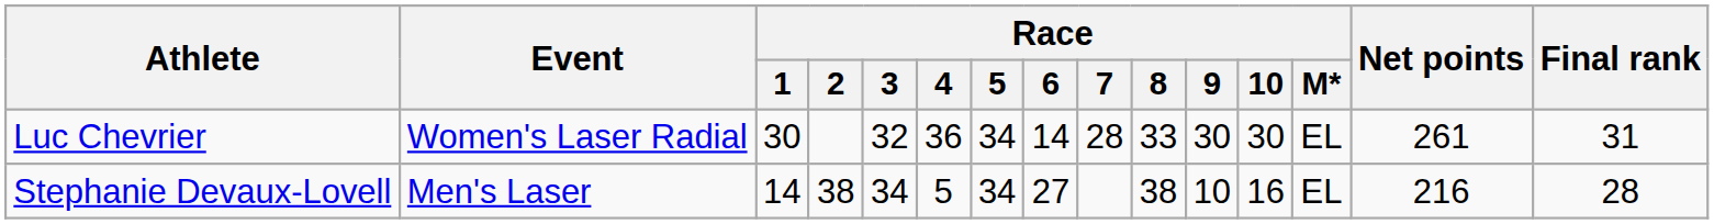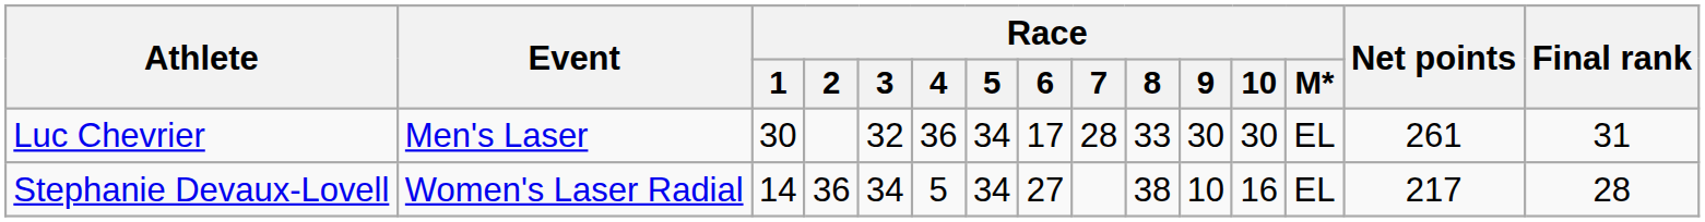Luc Chevrier | Event: Women's Laser Radial -> Men's Laser
Luc Chevrier | Race / 6: 14 -> 17
Stephanie Devaux-Lovell | Event: Men's Laser -> Women's Laser Radial
Stephanie Devaux-Lovell | Race / 2: 38 -> 36
Stephanie Devaux-Lovell | Net points: 216 -> 217
